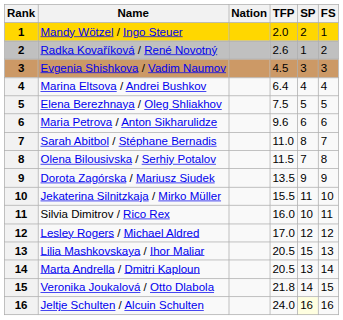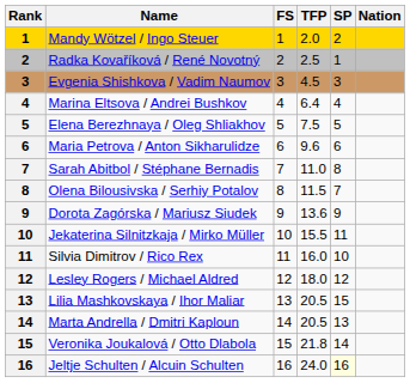columns swapped: Nation <-> FS
Radka Kovaříková / René Novotný | TFP: 2.6 -> 2.5
Dorota Zagórska / Mariusz Siudek | TFP: 13.5 -> 13.6
Lesley Rogers / Michael Aldred | TFP: 17.0 -> 18.0
